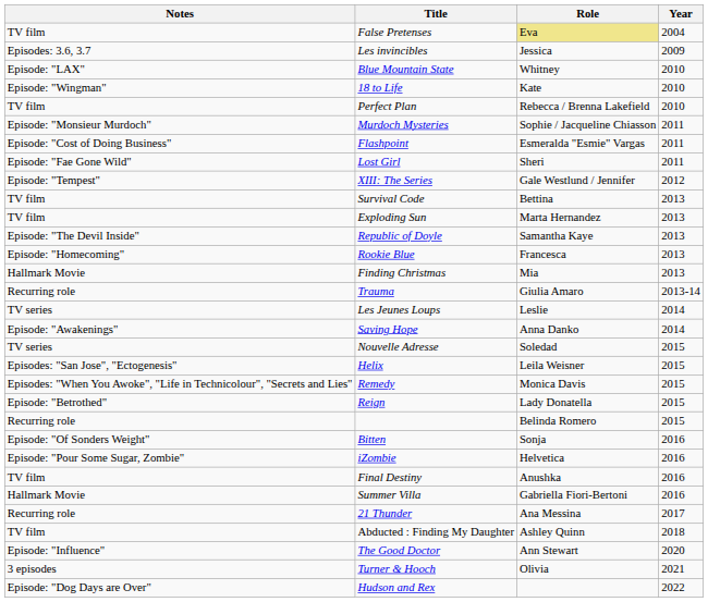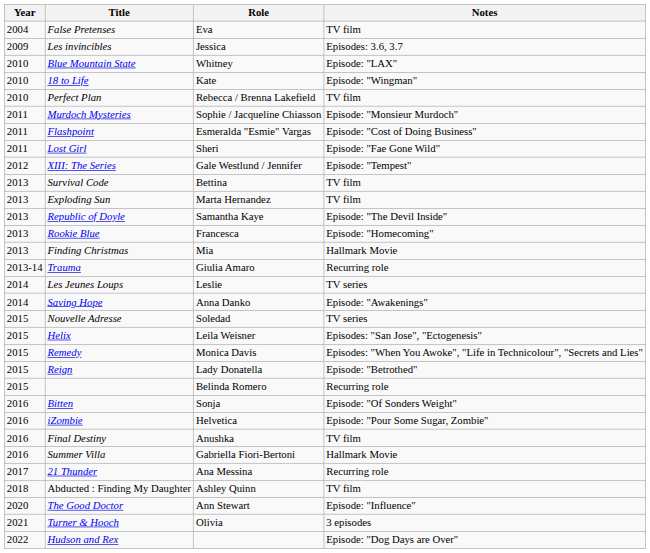columns swapped: Year <-> Notes
False Pretenses | Role: khaki background -> no background
